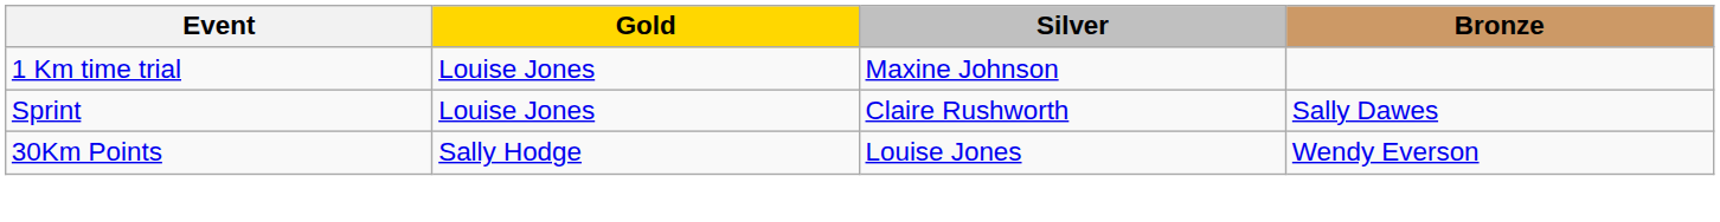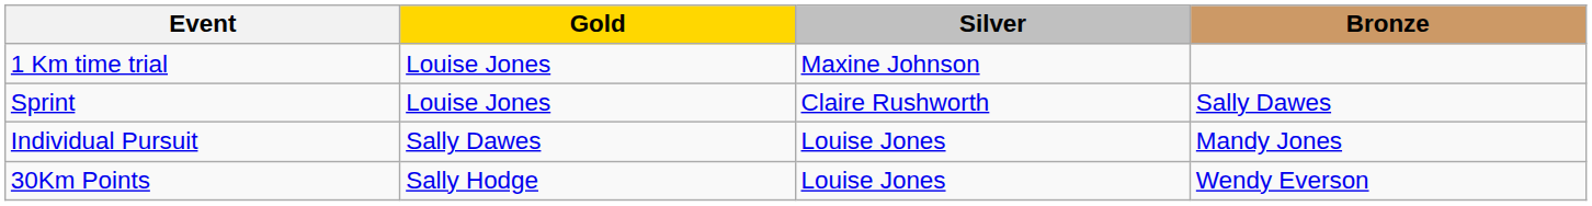+ row: Individual Pursuit | Sally Dawes | Louise Jones | Mandy Jones
